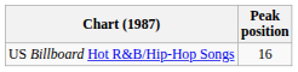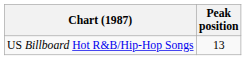US Billboard Hot R&B/Hip-Hop Songs | Peak position: 16 -> 13
